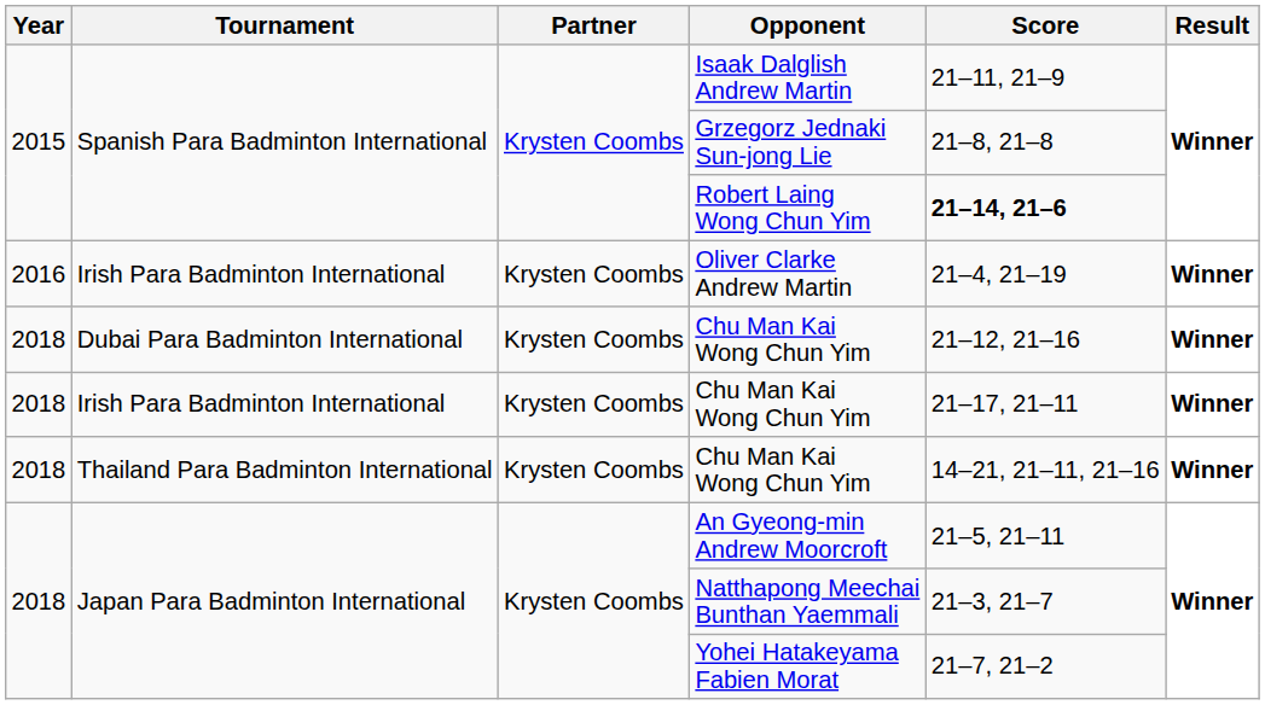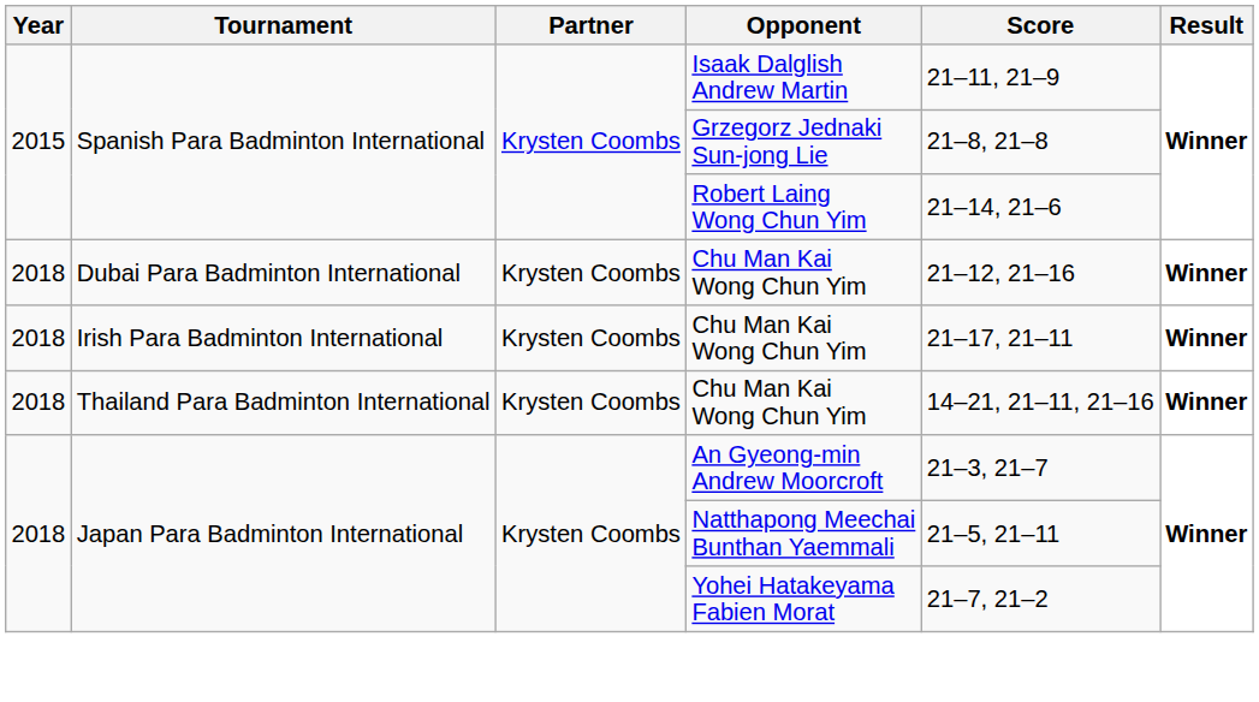Robert Laing Wong Chun Yim | Score: bold -> normal
- row: 2016 | Irish Para Badminton International | Krysten Coombs | Oliver Clarke Andrew Martin | 21–4, 21–19 | Winner
An Gyeong-min Andrew Moorcroft | Score: 21–5, 21–11 -> 21–3, 21–7
Natthapong Meechai Bunthan Yaemmali | Score: 21–3, 21–7 -> 21–5, 21–11
